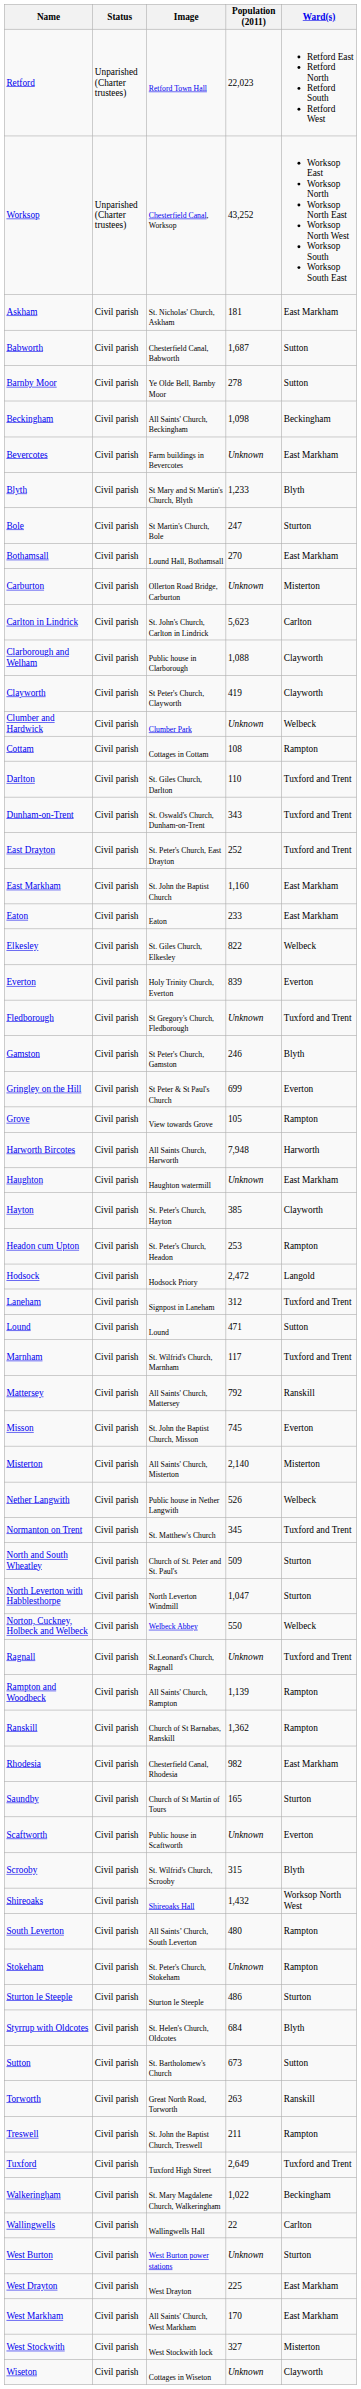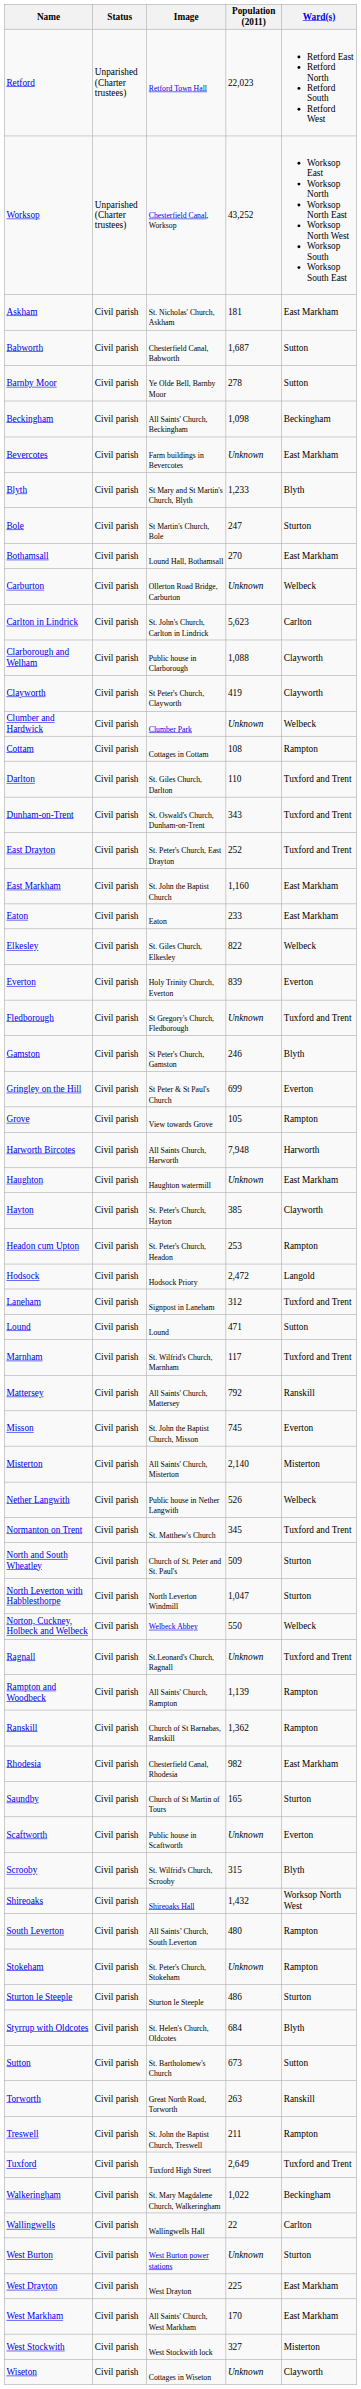Carburton | Ward(s): Misterton -> Welbeck
